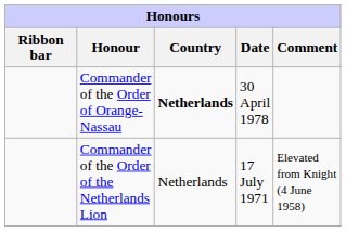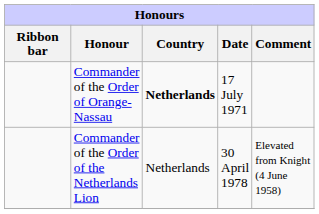Commander of the Order of Orange-Nassau | Date: 30 April 1978 -> 17 July 1971
Commander of the Order of the Netherlands Lion | Date: 17 July 1971 -> 30 April 1978
